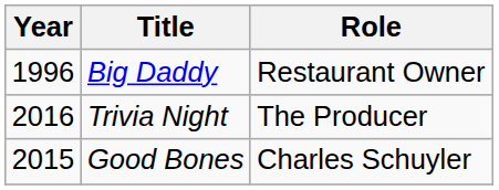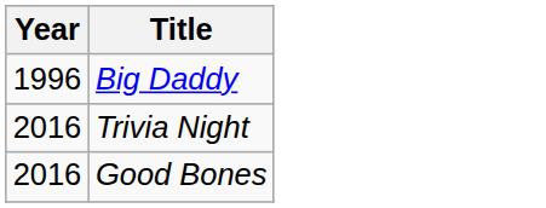- column: Role | Restaurant Owner | The Producer | Charles Schuyler
Good Bones | Year: 2015 -> 2016
